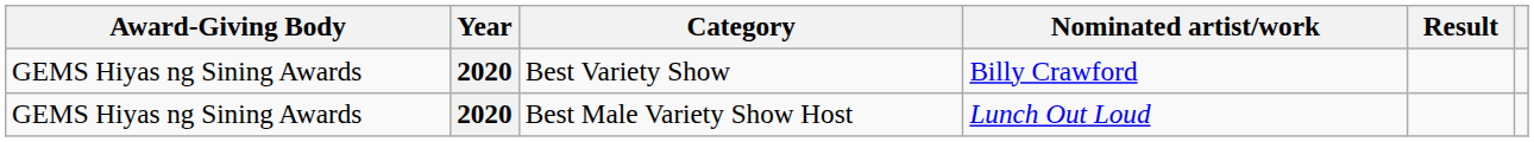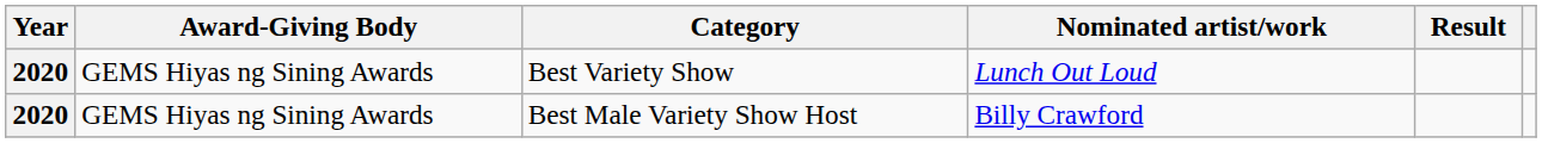columns swapped: Year <-> Award-Giving Body
Best Variety Show | Nominated artist/work: Billy Crawford -> Lunch Out Loud
Best Male Variety Show Host | Nominated artist/work: Lunch Out Loud -> Billy Crawford
